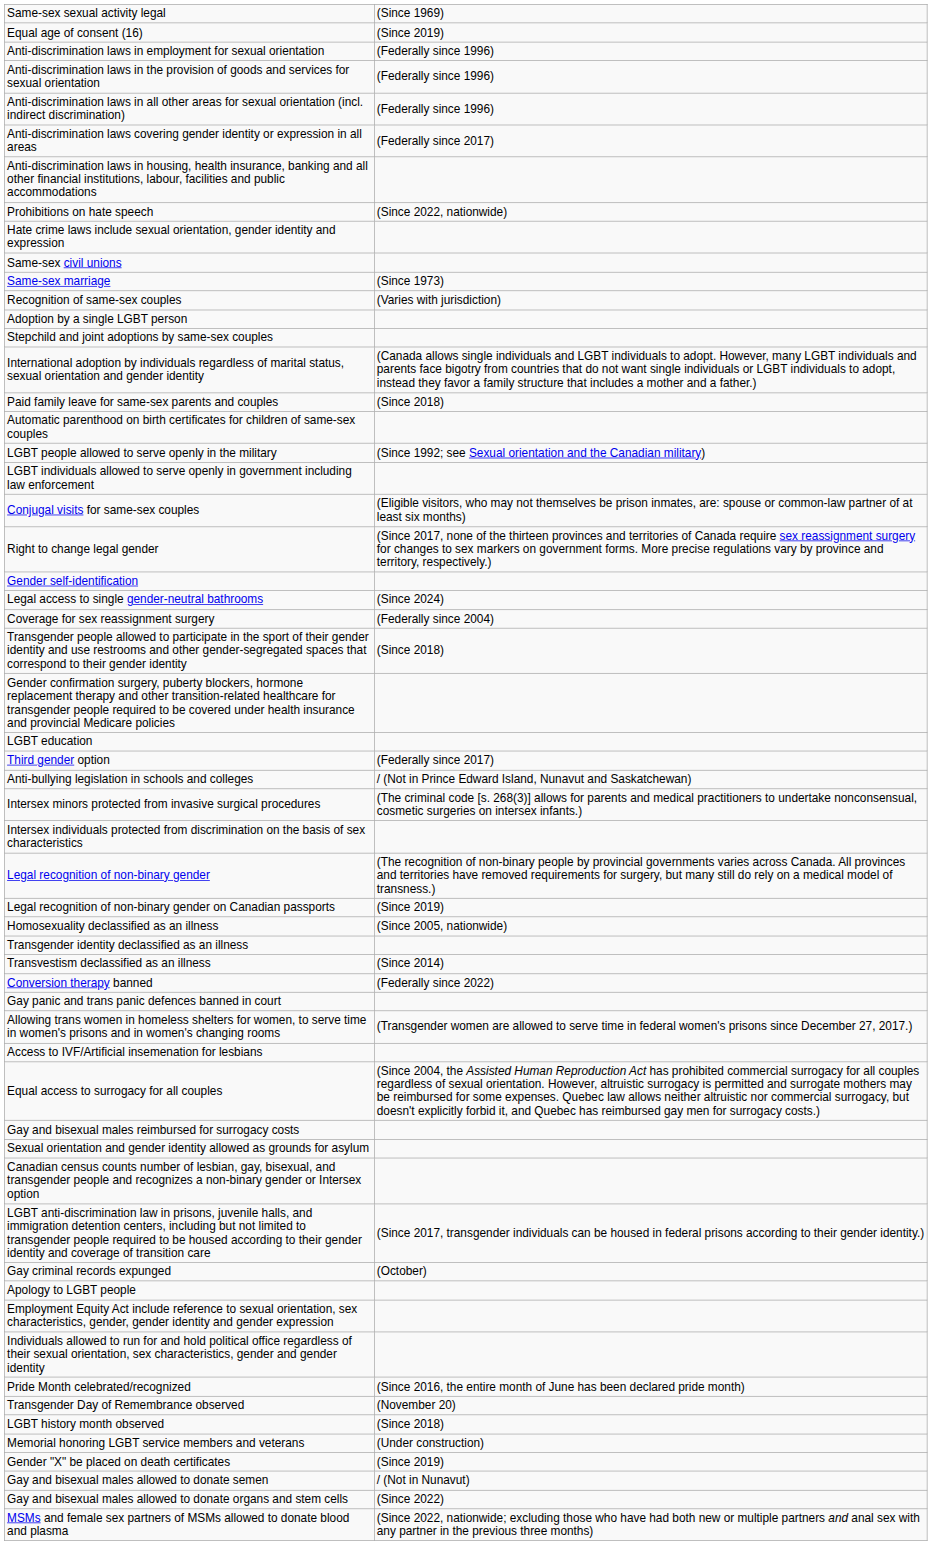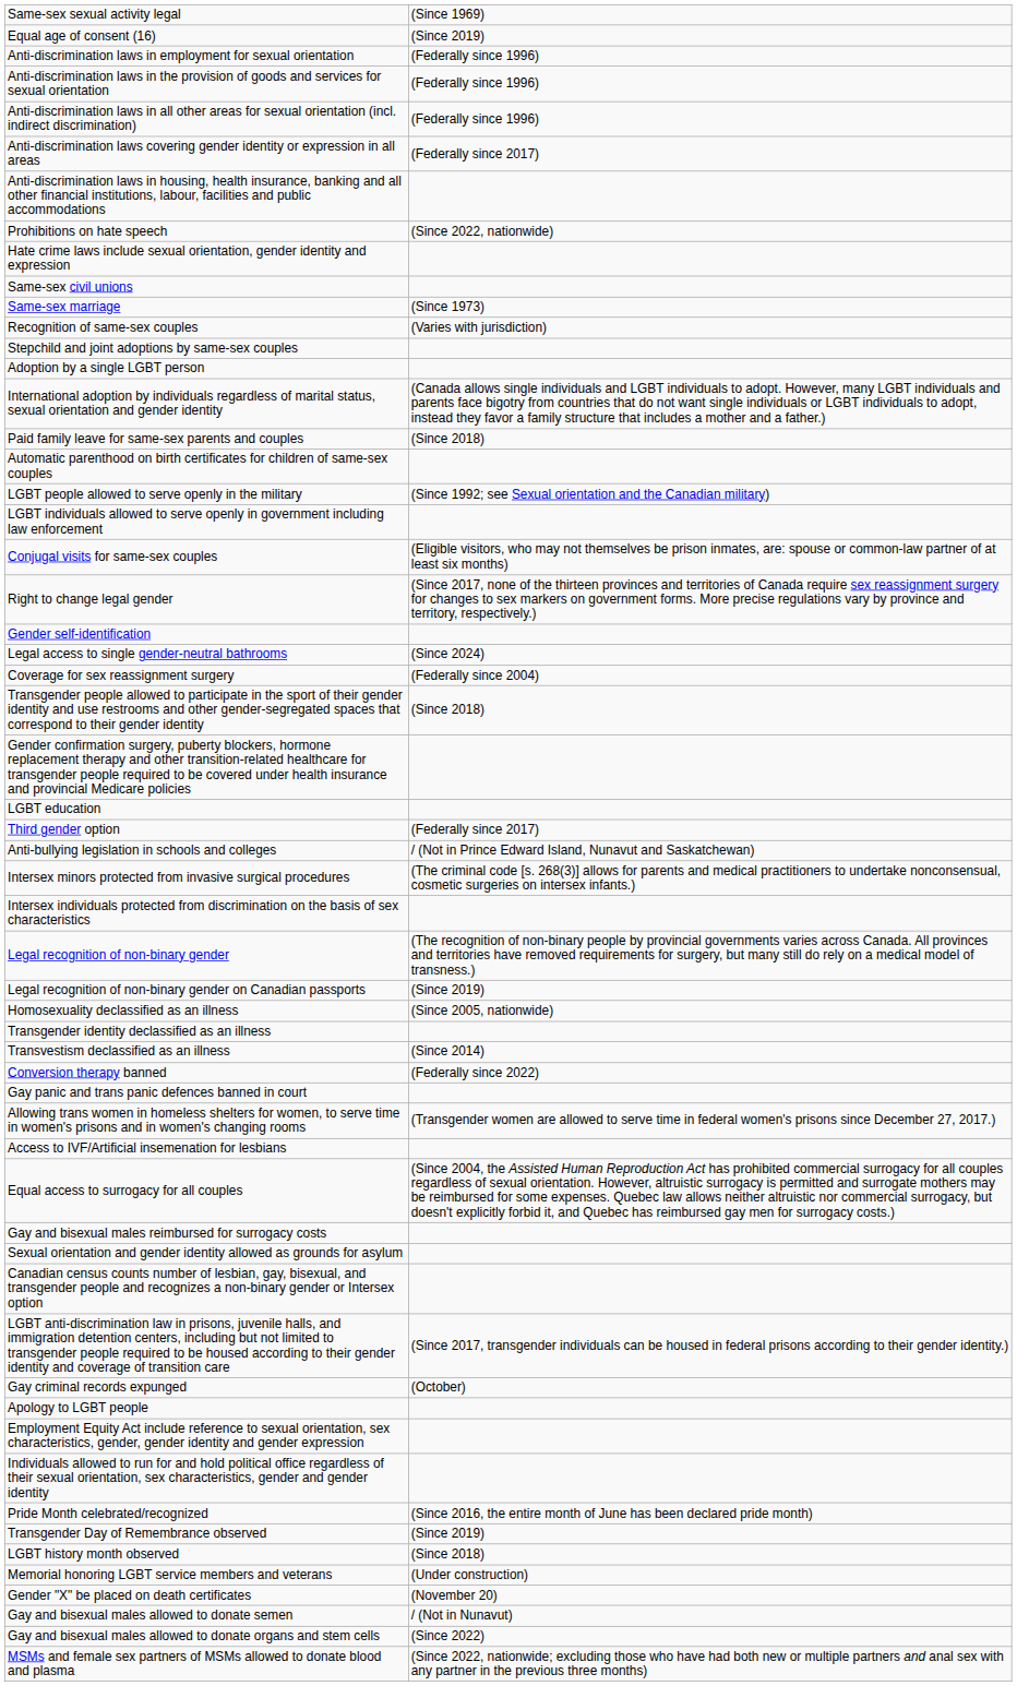rows swapped: Stepchild and joint adoptions by same-sex couples <-> Adoption by a single LGBT person
Transgender Day of Remembrance observed | column 2: (November 20) -> (Since 2019)
Gender "X" be placed on death certificates | column 2: (Since 2019) -> (November 20)
